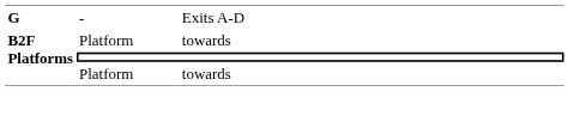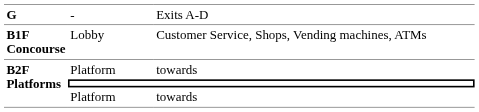+ row: B1F Concourse | Lobby | Customer Service, Shops, Vending machines, ATMs
